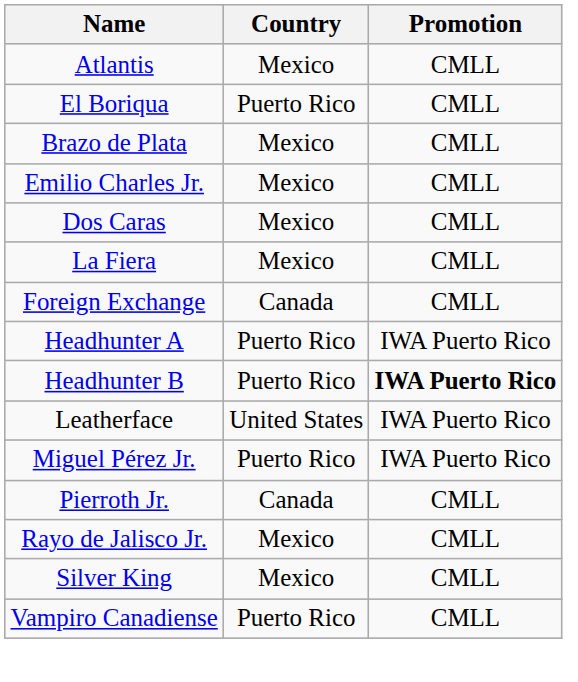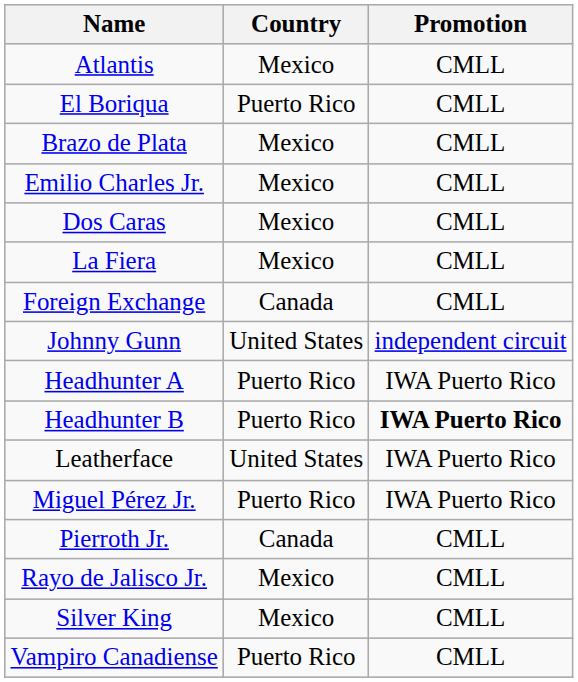+ row: Johnny Gunn | United States | independent circuit
